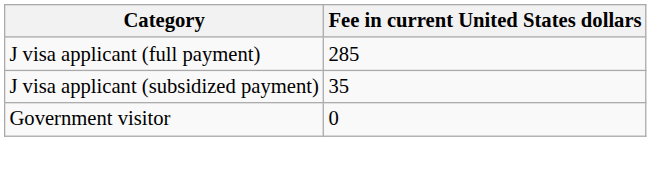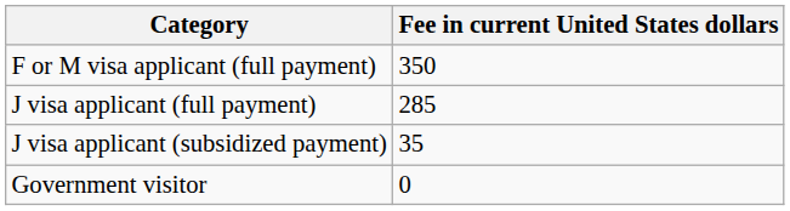+ row: F or M visa applicant (full payment) | 350
